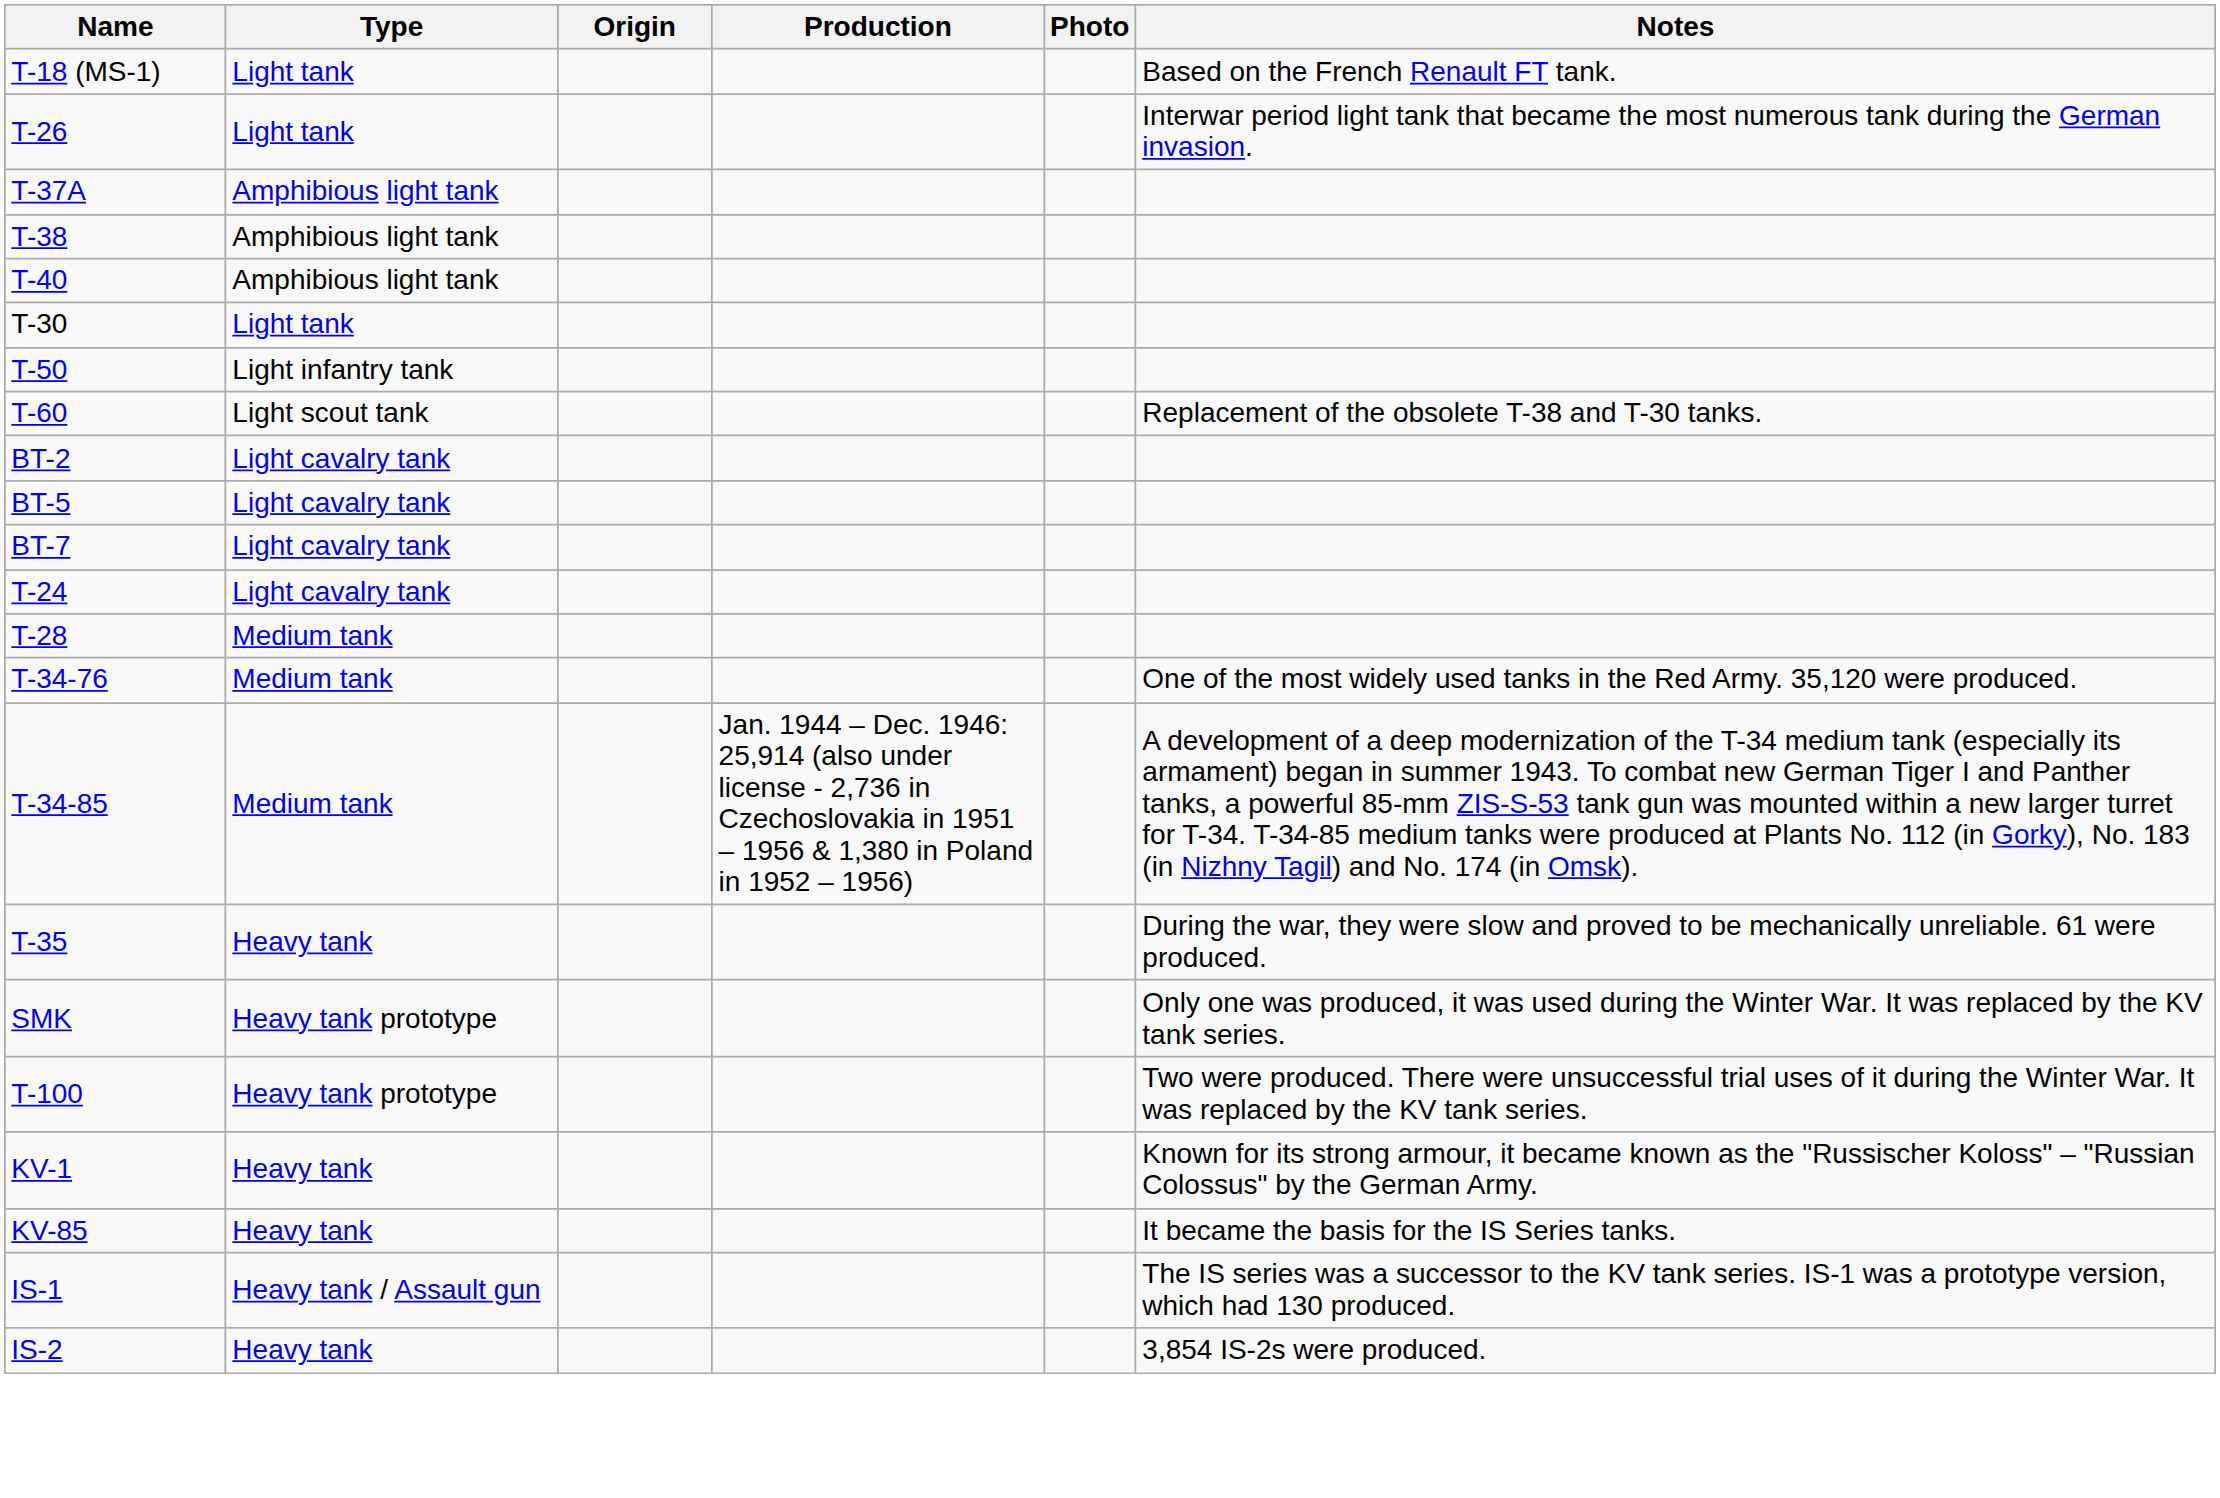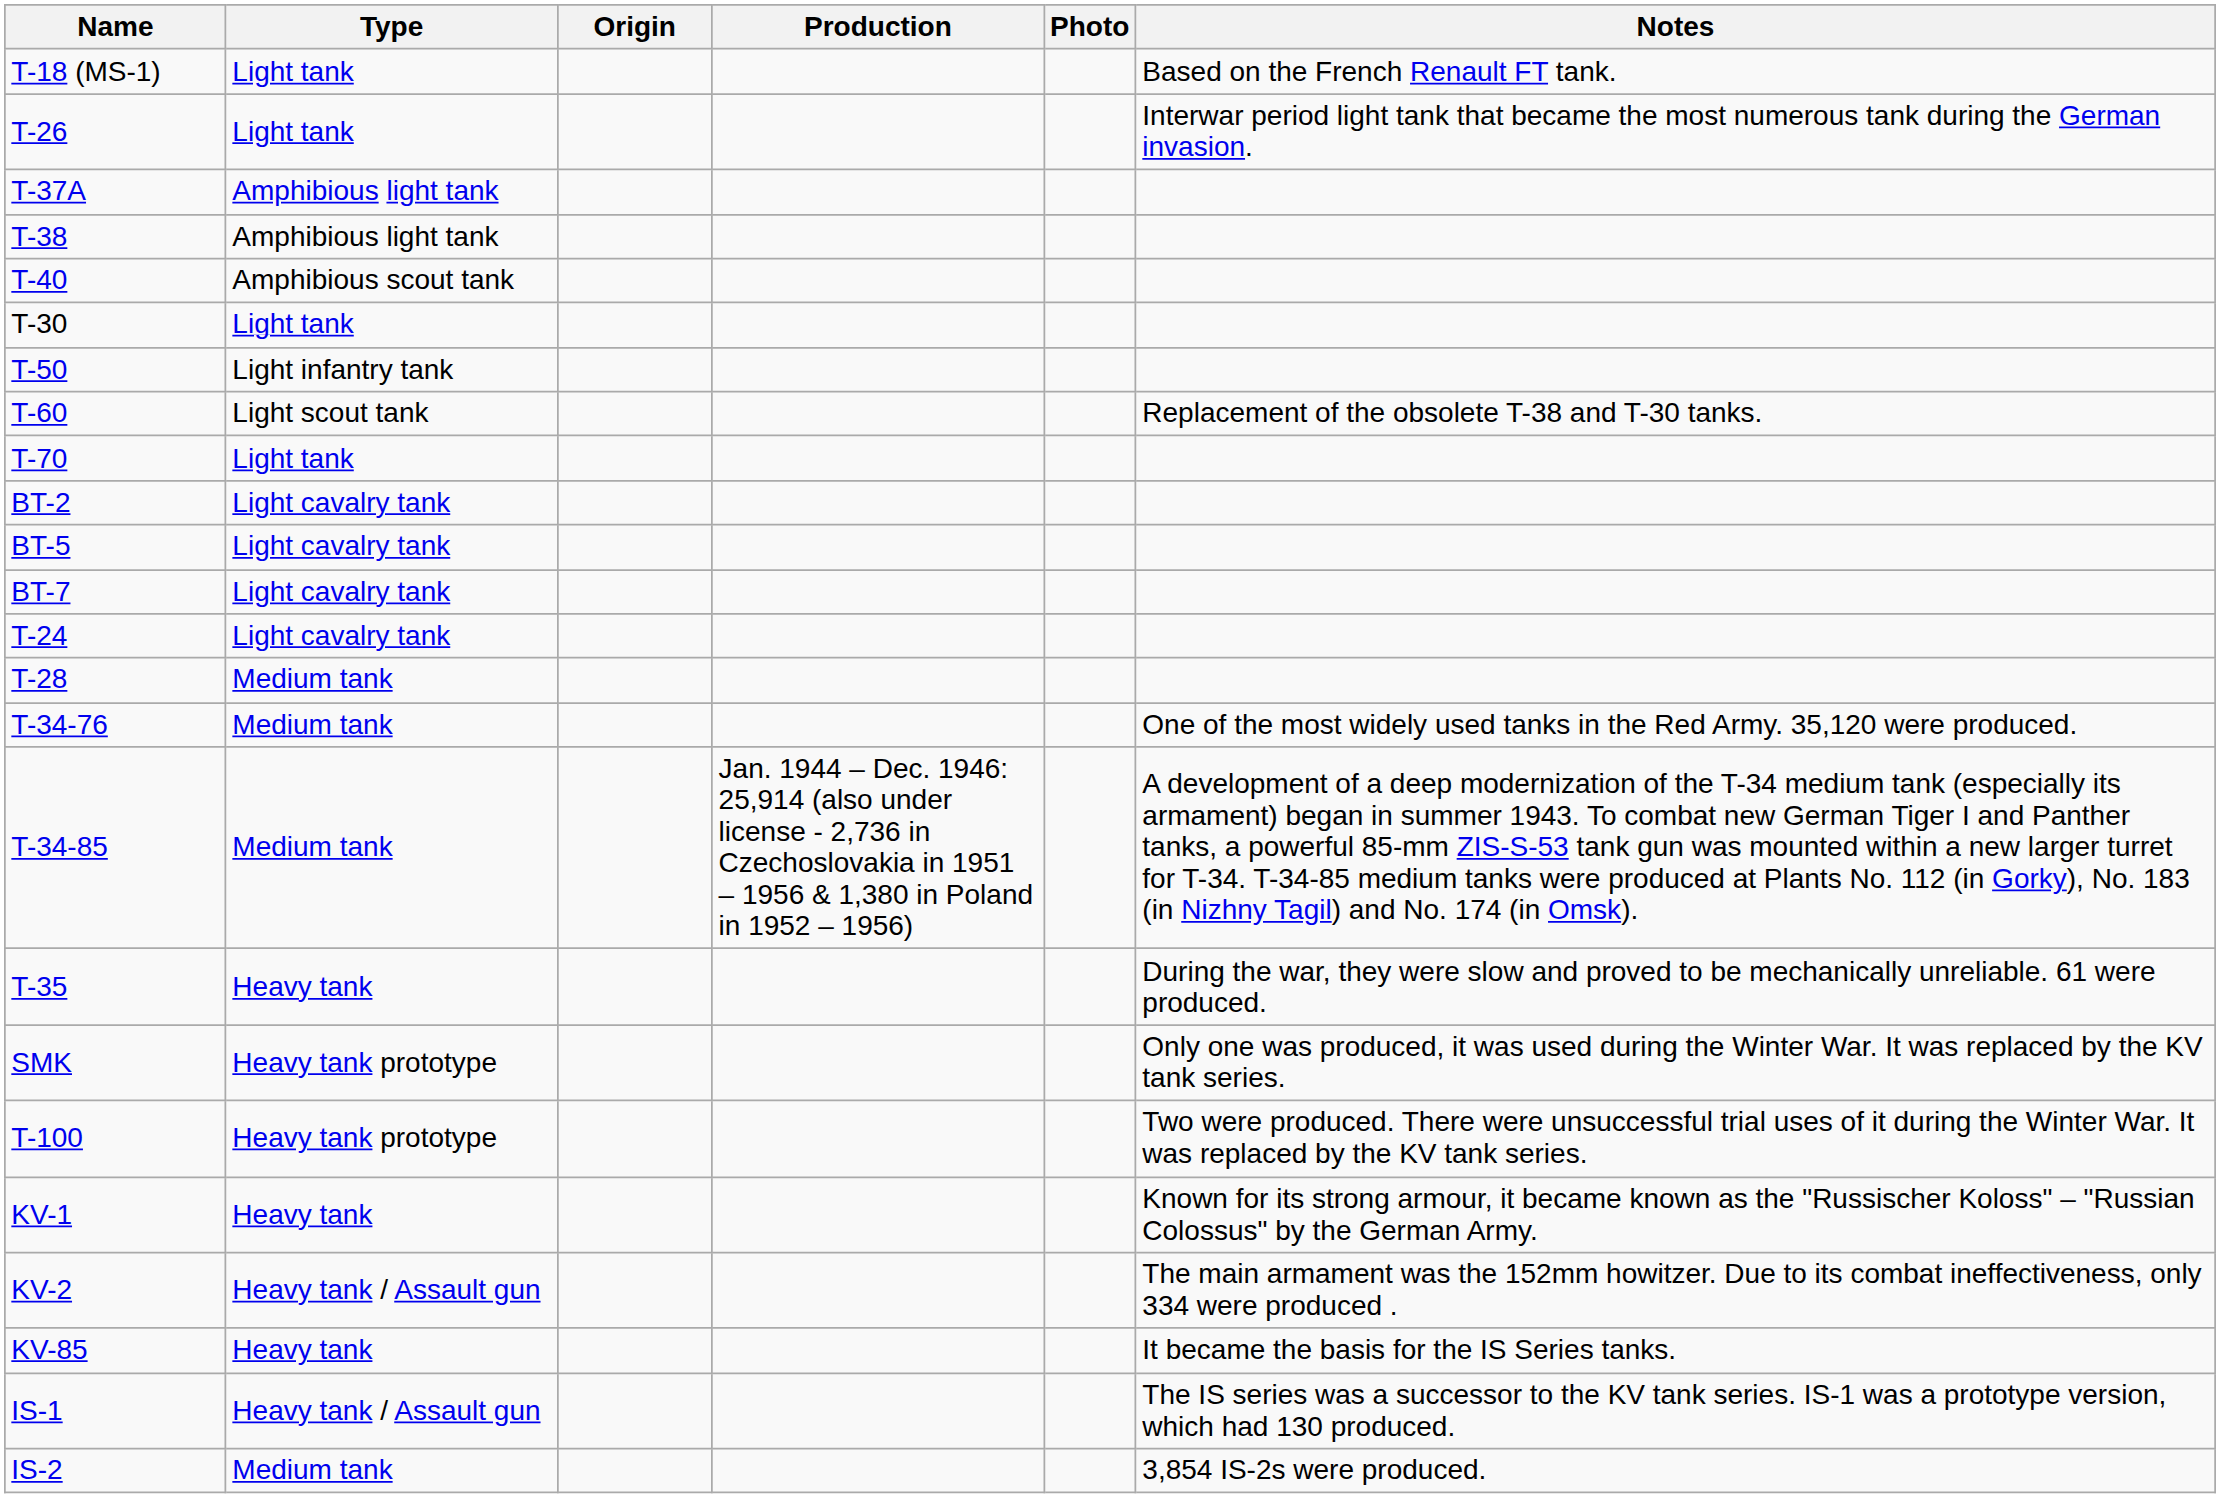T-40 | Type: Amphibious light tank -> Amphibious scout tank
+ row: T-70 | Light tank
+ row: KV-2 | Heavy tank / Assault gun | The main armament was the 152mm howitzer. Due to its combat ineffectiveness, only 334 were produced .
IS-2 | Type: Heavy tank -> Medium tank
